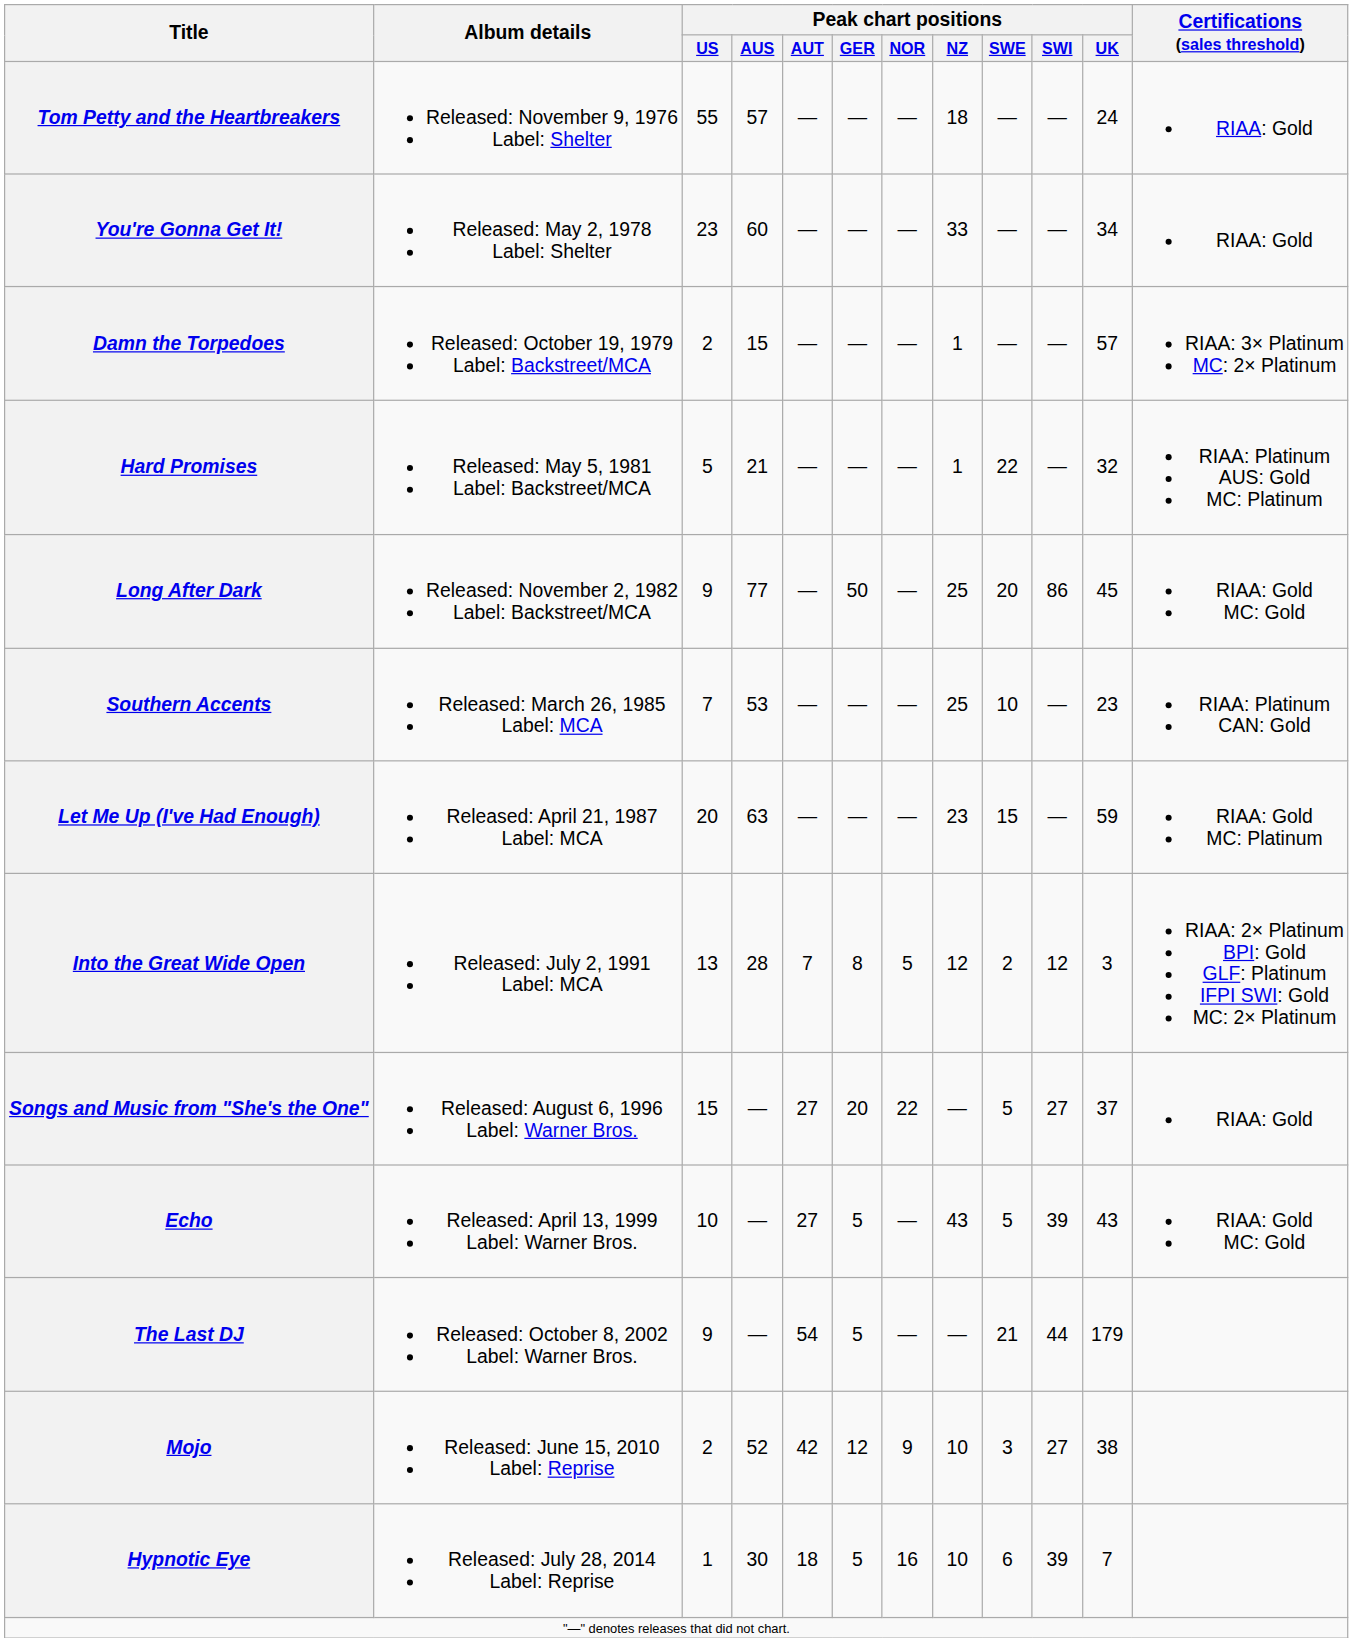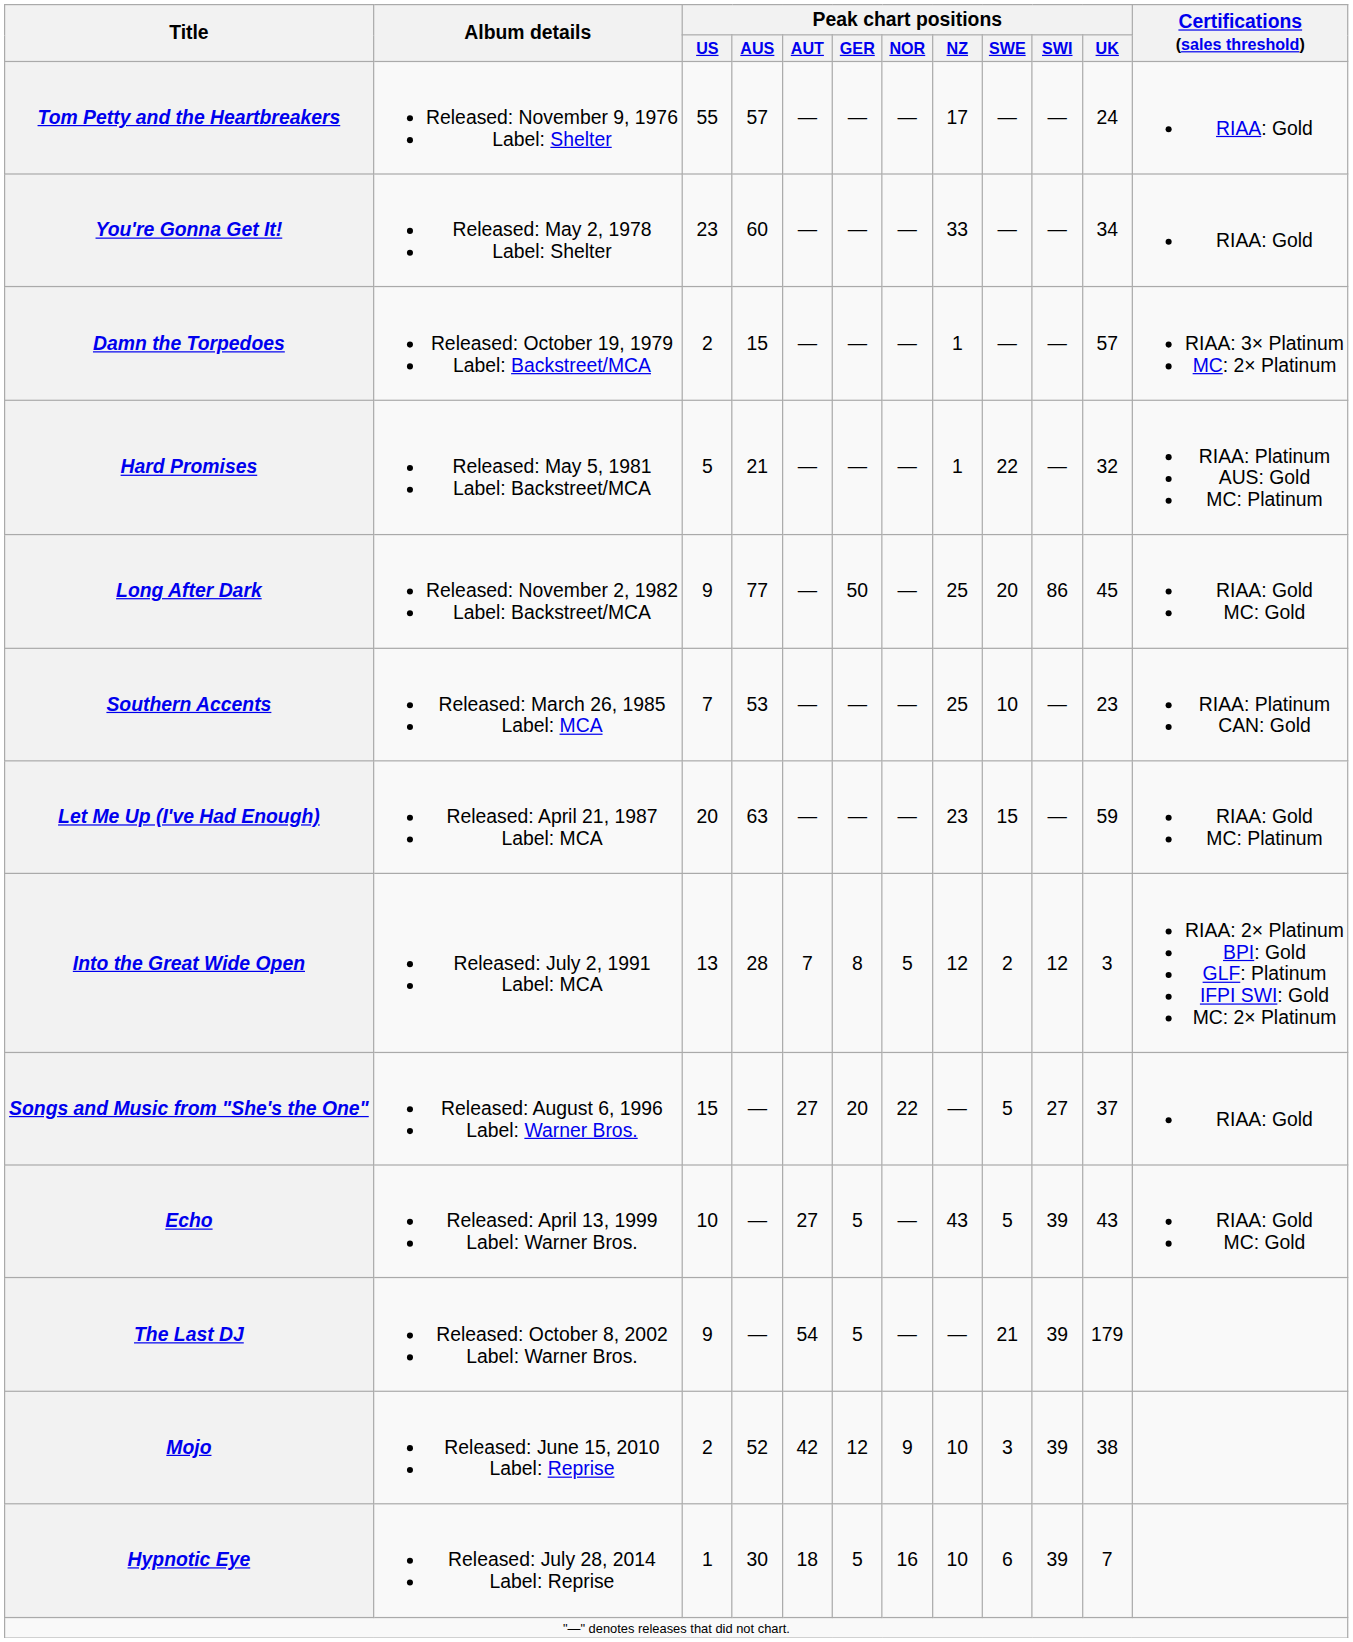Tom Petty and the Heartbreakers | Peak chart positions / NZ: 18 -> 17
The Last DJ | Peak chart positions / SWI: 44 -> 39
Mojo | Peak chart positions / SWI: 27 -> 39
